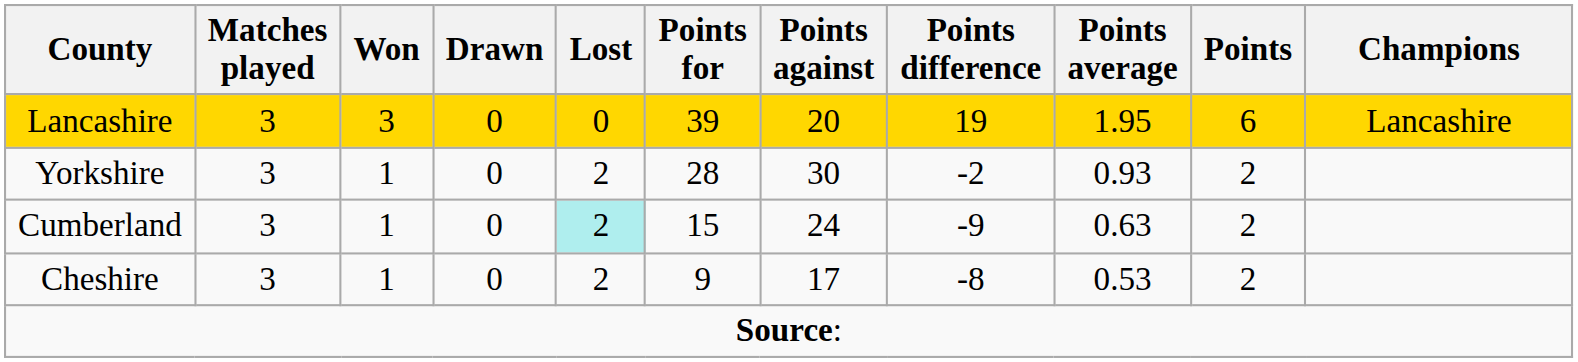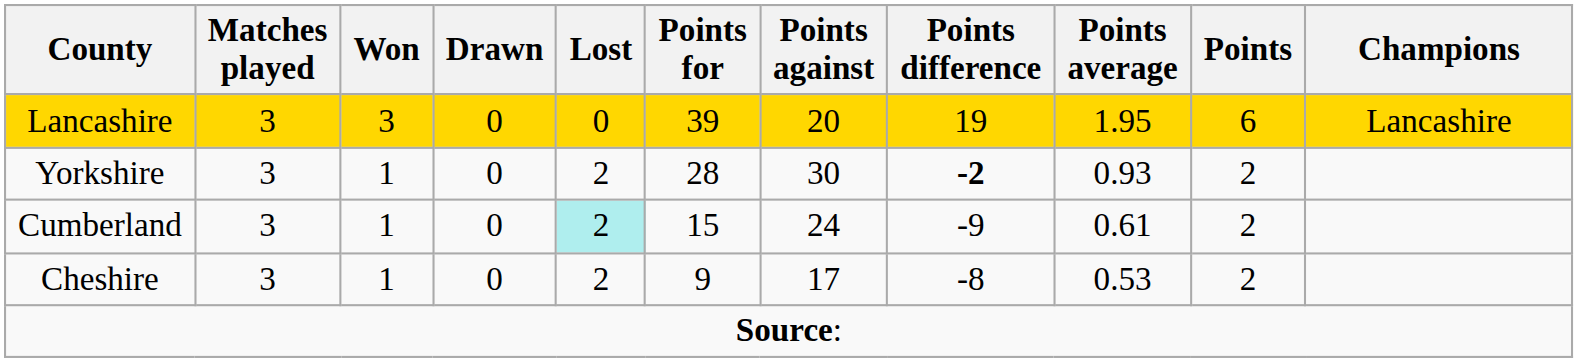Yorkshire | Points difference: normal -> bold
Cumberland | Points average: 0.63 -> 0.61
